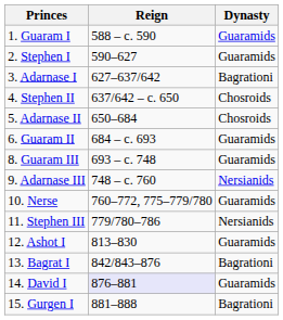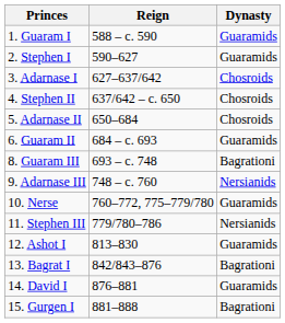3. Adarnase I | Dynasty: Bagrationi -> Chosroids
8. Guaram III | Dynasty: Guaramids -> Bagrationi
14. David I | Reign: lavender background -> no background
